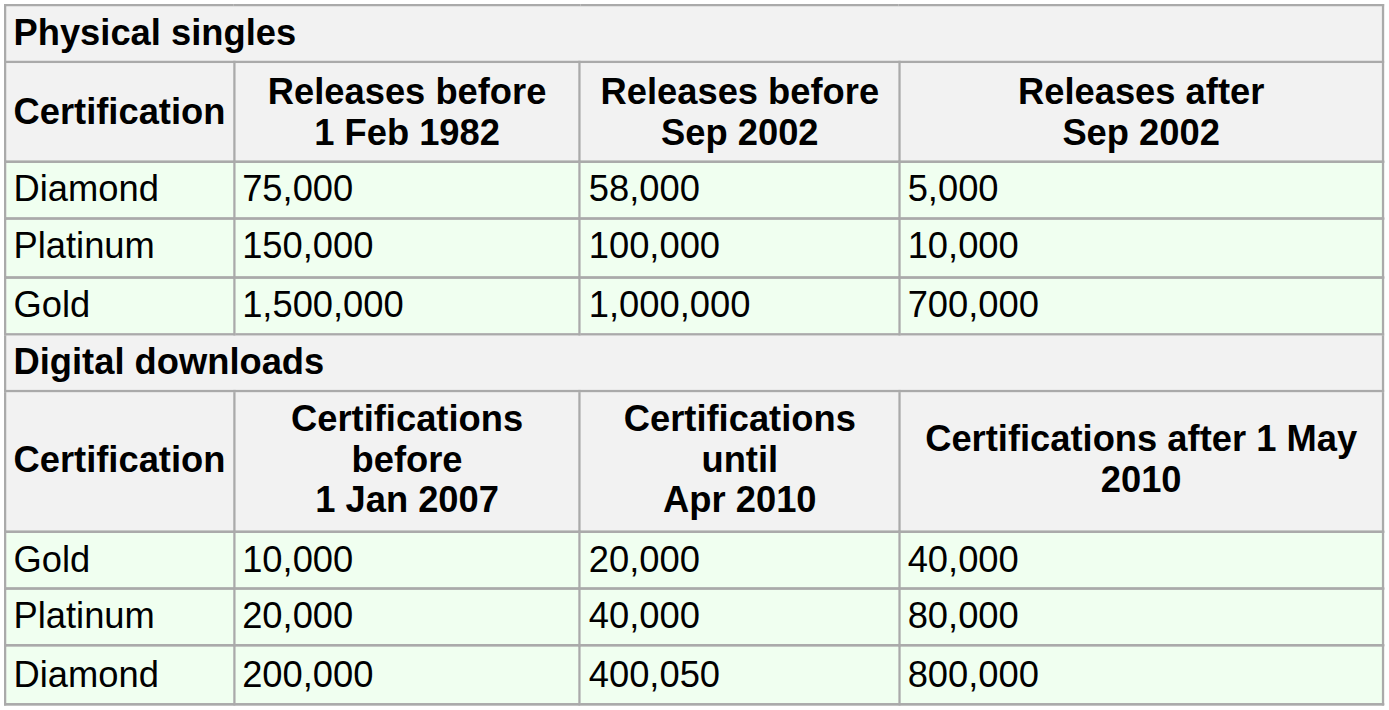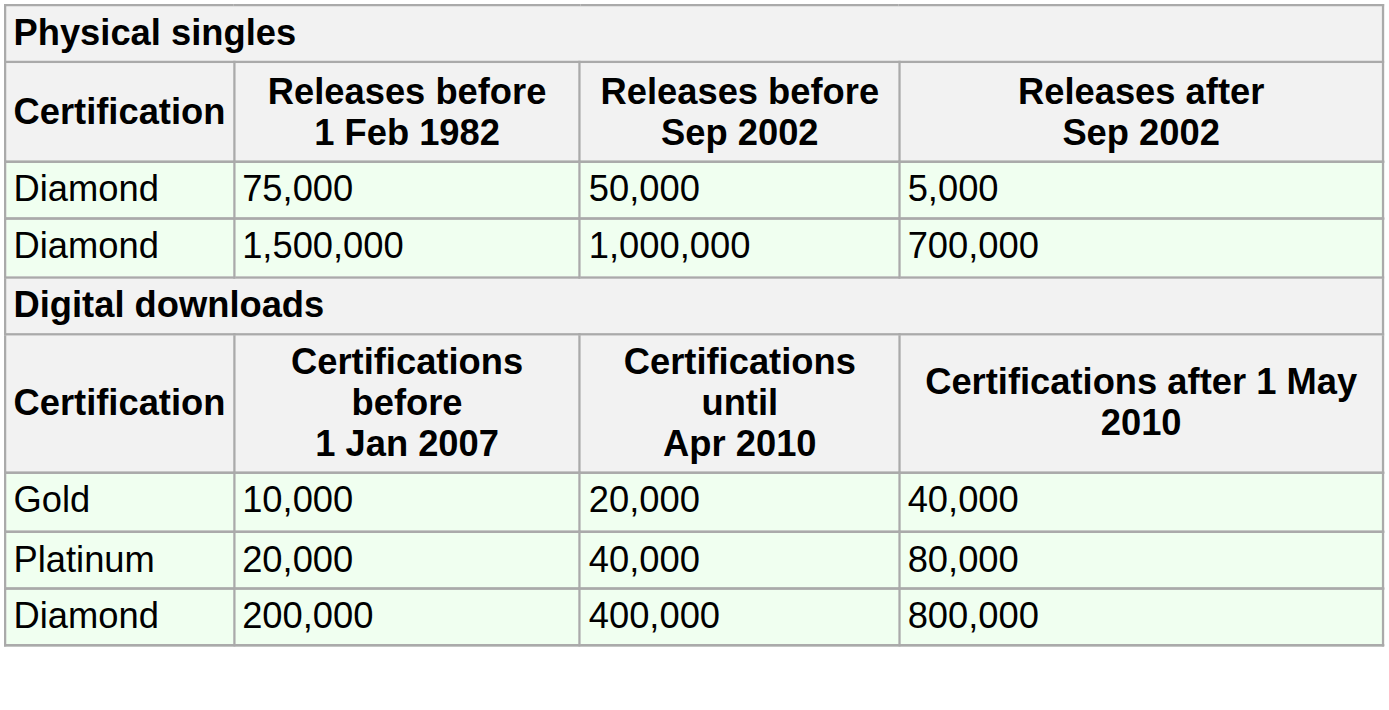75,000 | Releases before Sep 2002: 58,000 -> 50,000
- row: Platinum | 150,000 | 100,000 | 10,000
1,500,000 | Certification: Gold -> Diamond
200,000 | Releases before Sep 2002: 400,050 -> 400,000
